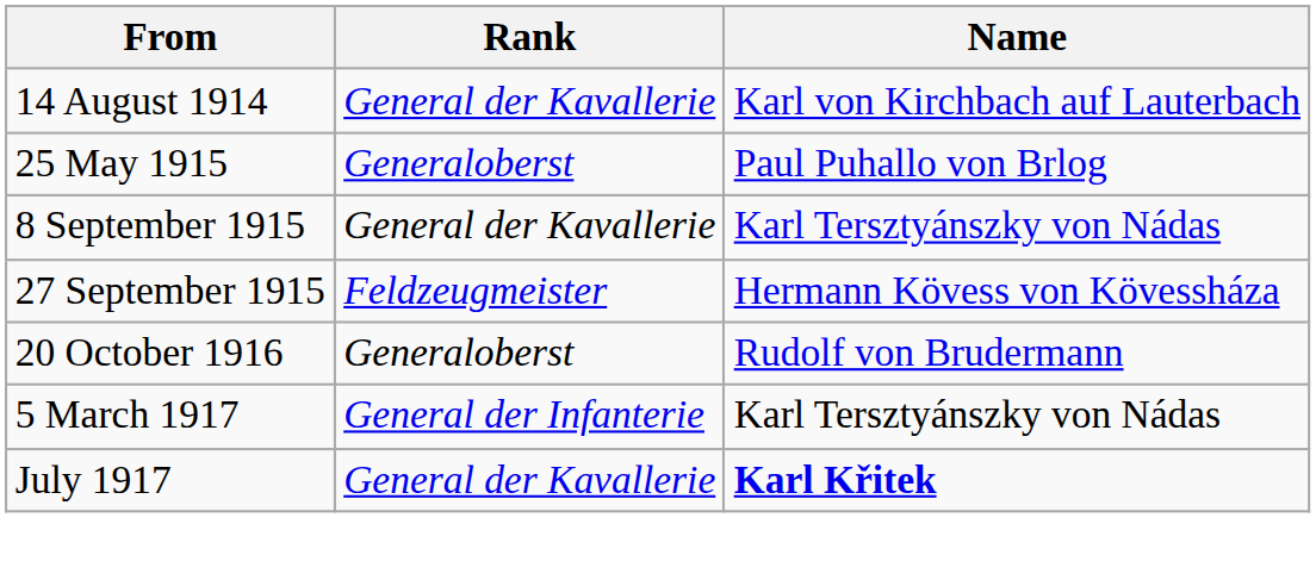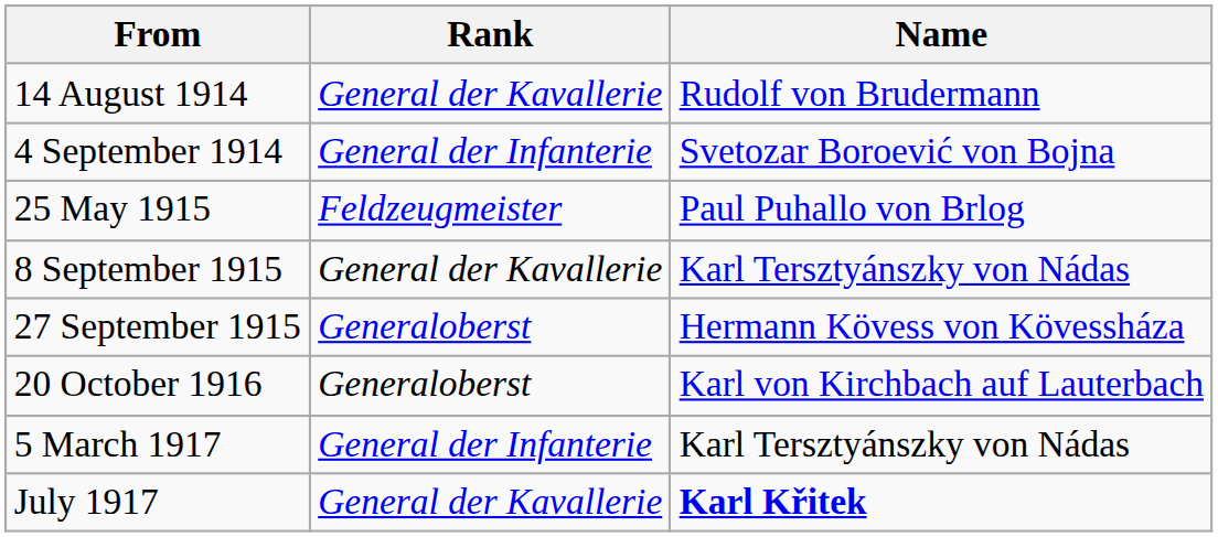14 August 1914 | Name: Karl von Kirchbach auf Lauterbach -> Rudolf von Brudermann
+ row: 4 September 1914 | General der Infanterie | Svetozar Boroević von Bojna
25 May 1915 | Rank: Generaloberst -> Feldzeugmeister
27 September 1915 | Rank: Feldzeugmeister -> Generaloberst
20 October 1916 | Name: Rudolf von Brudermann -> Karl von Kirchbach auf Lauterbach
